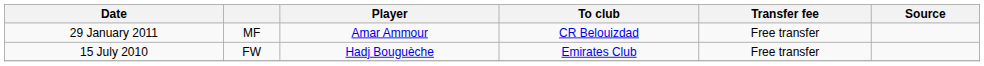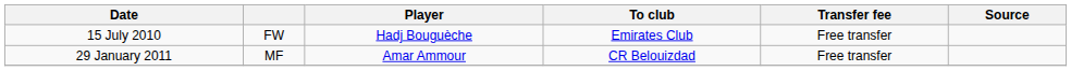rows swapped: 15 July 2010 <-> 29 January 2011
